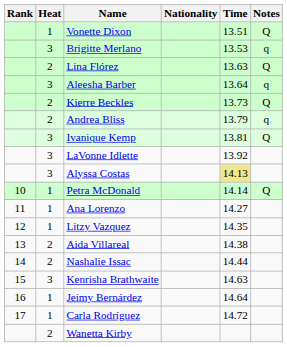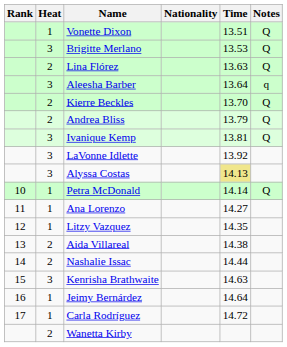Brigitte Merlano | Notes: q -> Q
Kierre Beckles | Time: 13.73 -> 13.70
Andrea Bliss | Notes: q -> Q
